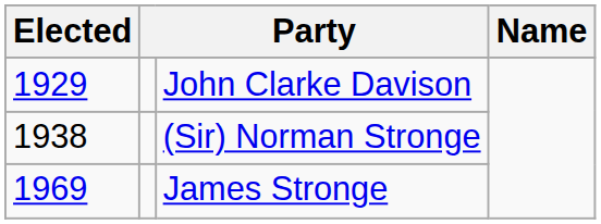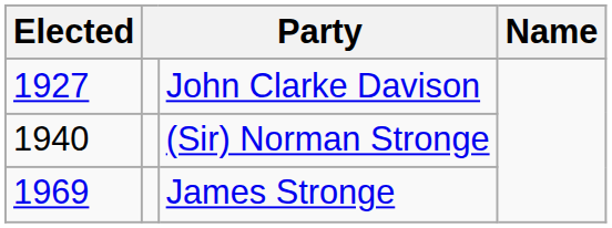John Clarke Davison | Elected: 1929 -> 1927
(Sir) Norman Stronge | Elected: 1938 -> 1940
